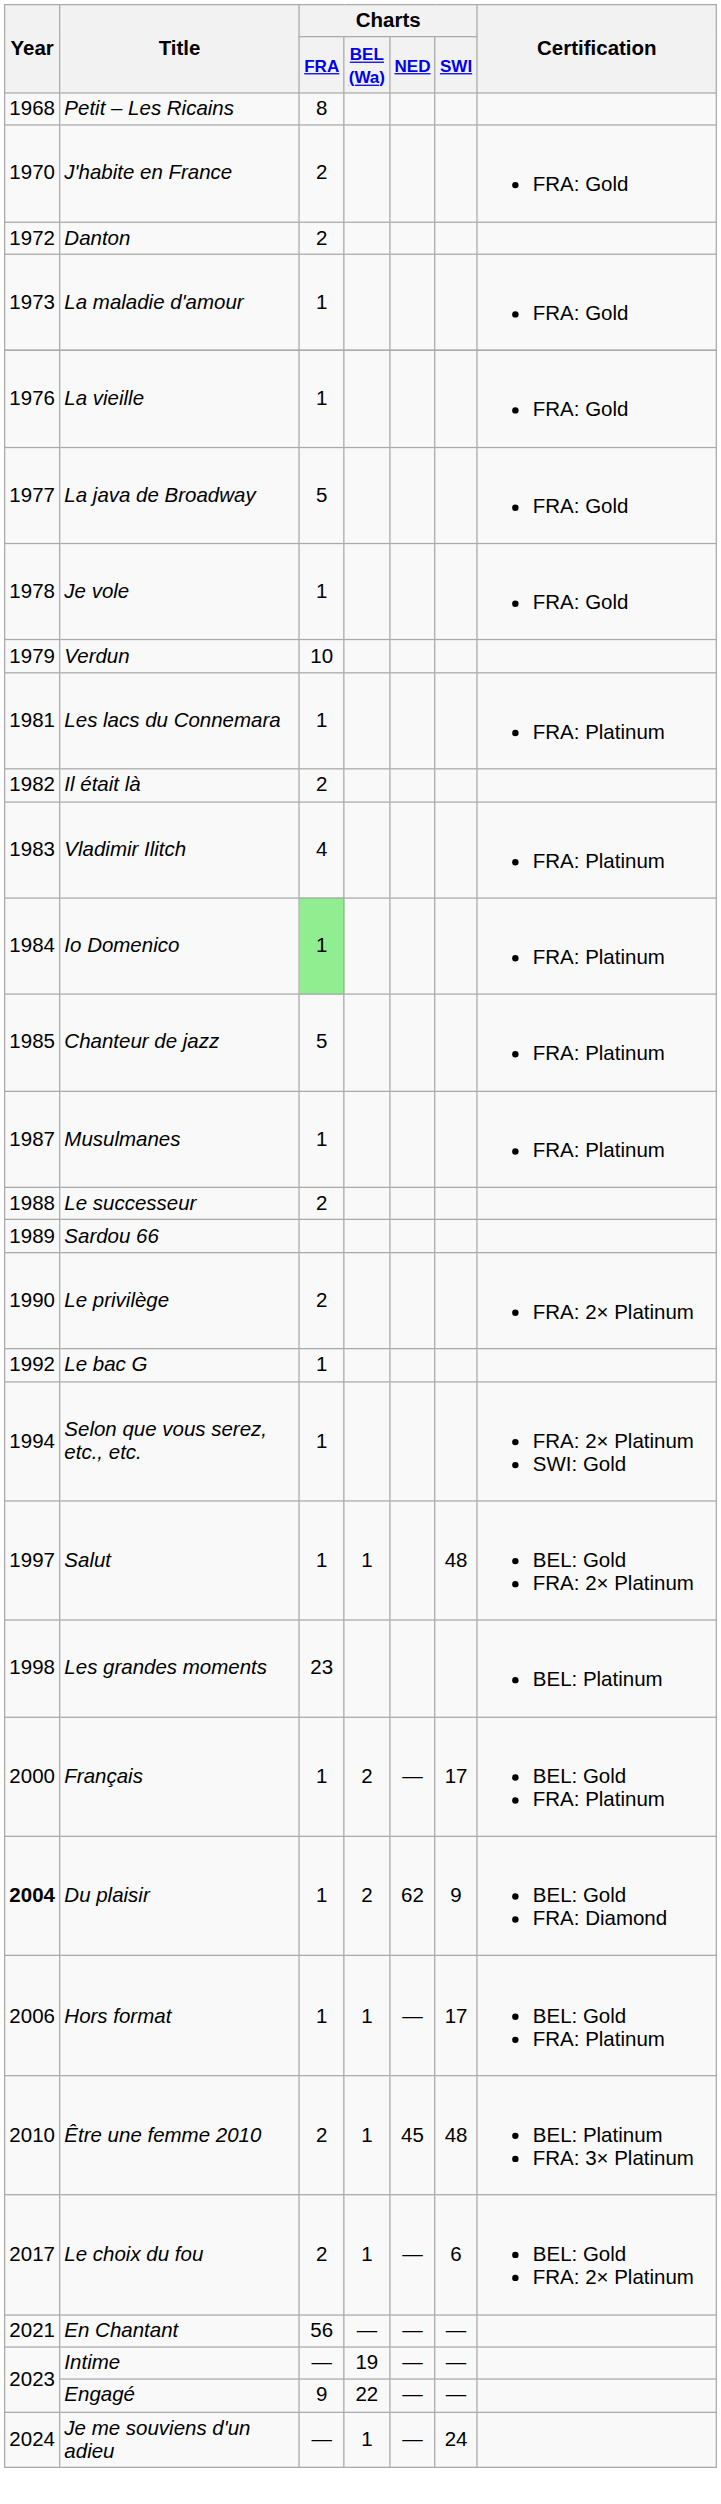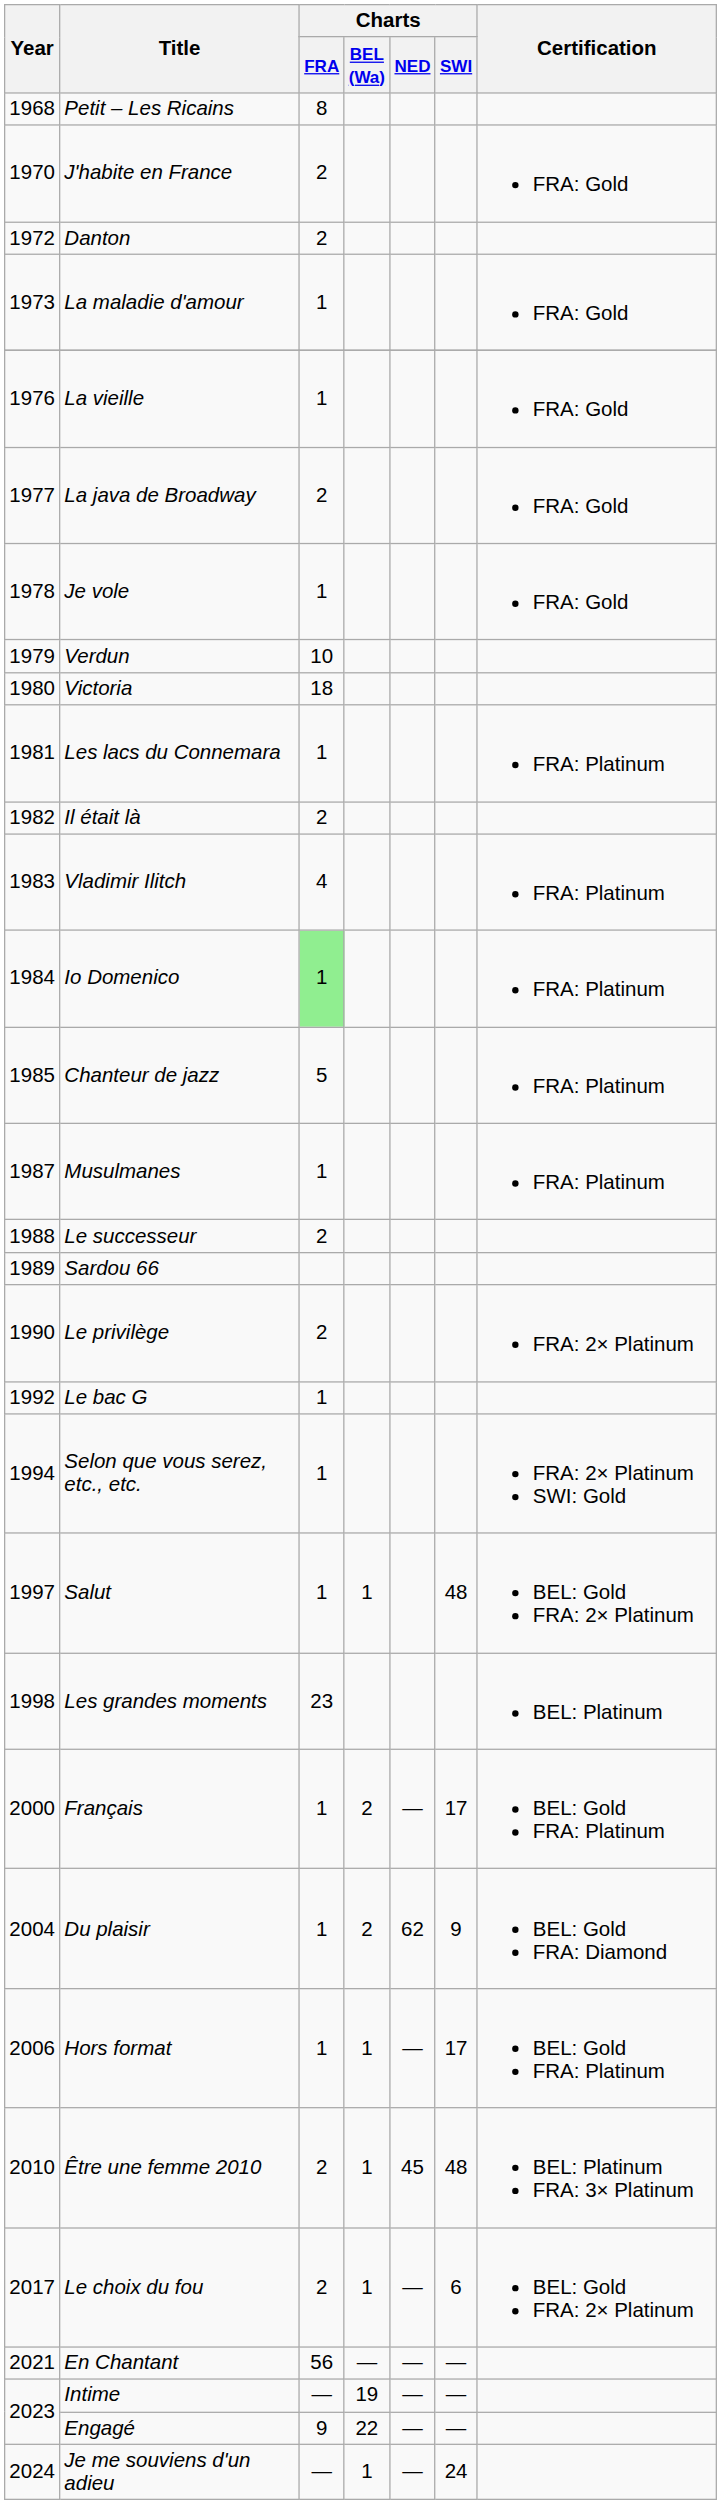La java de Broadway | Charts / FRA: 5 -> 2
+ row: 1980 | Victoria | 18
Du plaisir | Year: bold -> normal
